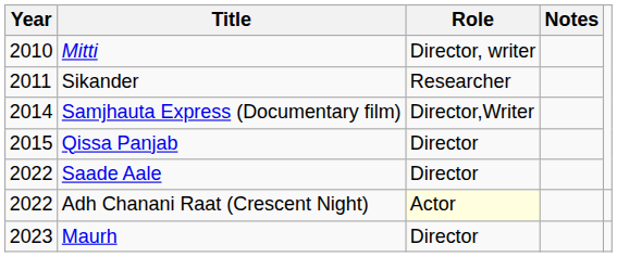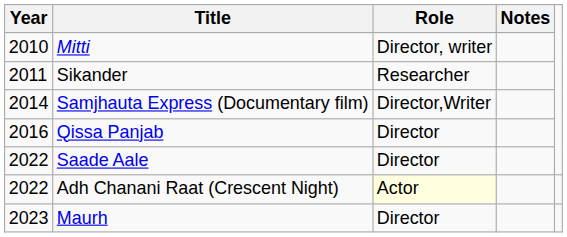Qissa Panjab | Year: 2015 -> 2016
